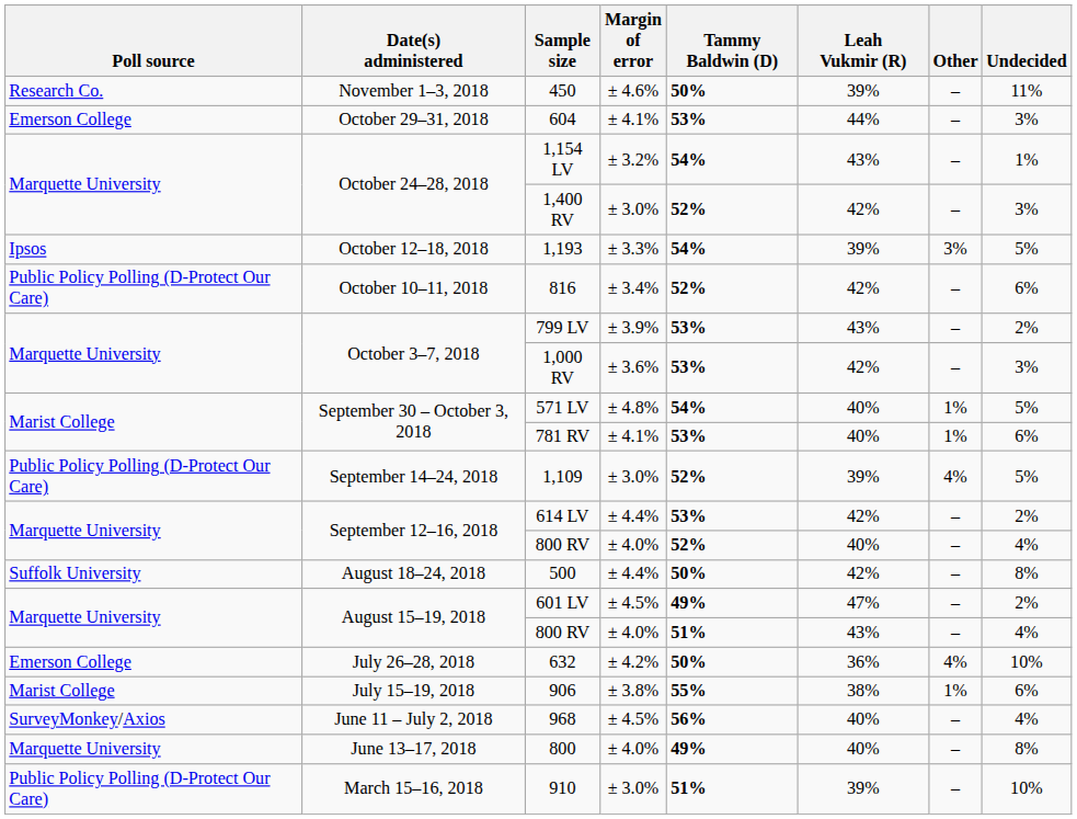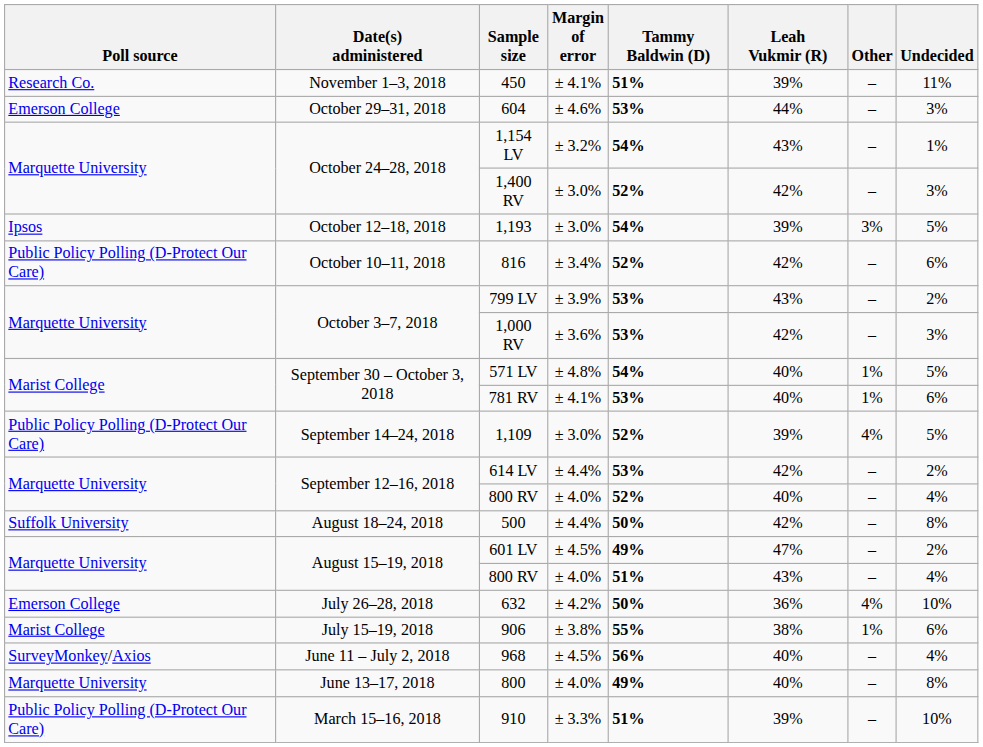450 | Margin of error: ± 4.6% -> ± 4.1%
450 | Tammy Baldwin (D): 50% -> 51%
604 | Margin of error: ± 4.1% -> ± 4.6%
1,193 | Margin of error: ± 3.3% -> ± 3.0%
910 | Margin of error: ± 3.0% -> ± 3.3%
